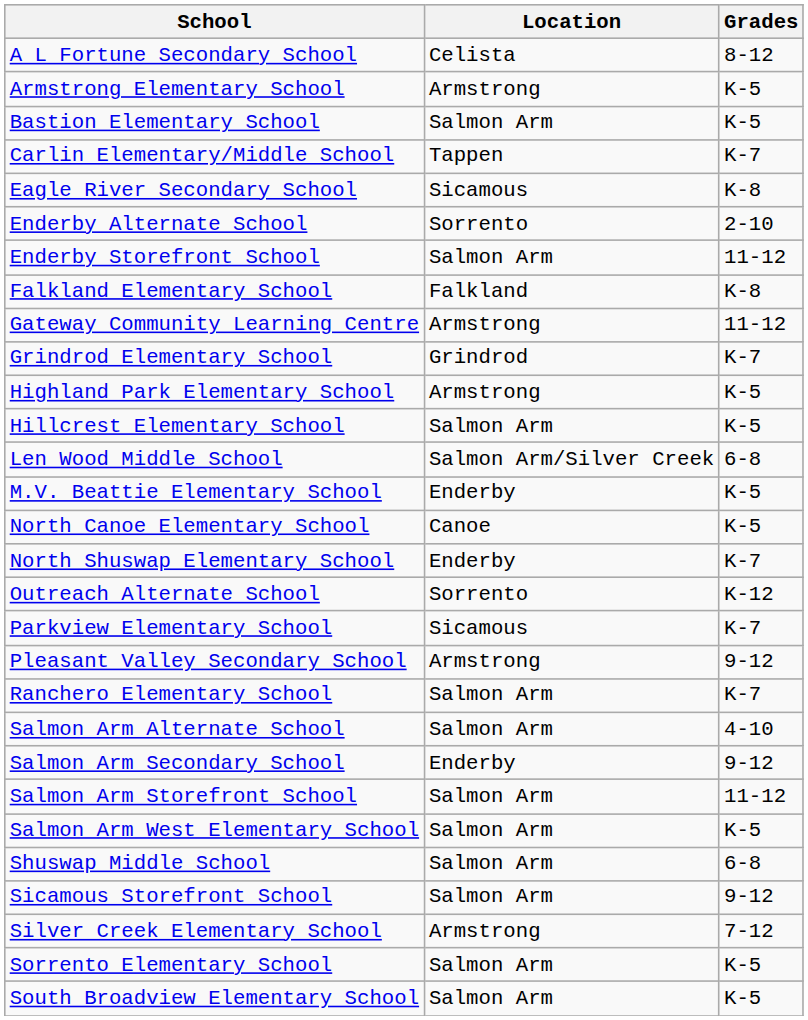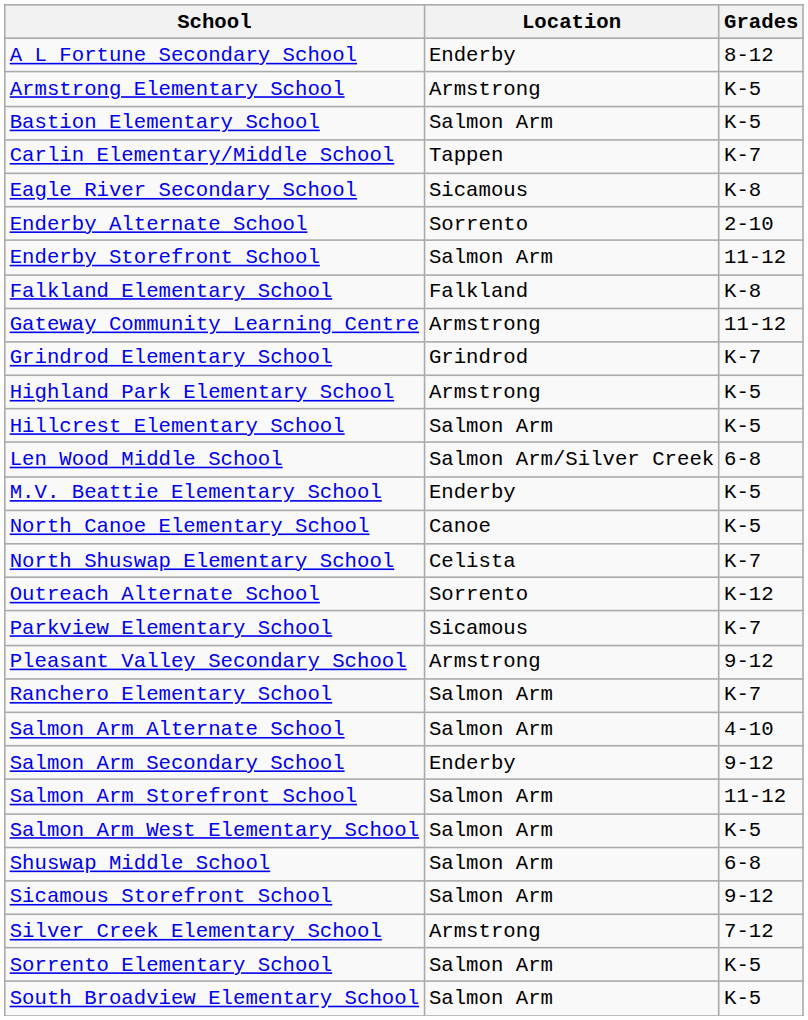A L Fortune Secondary School | Location: Celista -> Enderby
North Shuswap Elementary School | Location: Enderby -> Celista
